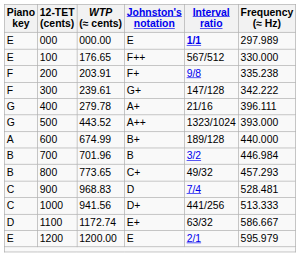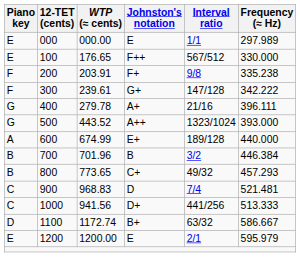000 | Interval ratio: bold -> normal
600 | Johnston's notation: B+ -> E+
700 | Frequency (≈ Hz): 446.984 -> 446.384
900 | Frequency (≈ Hz): 528.481 -> 521.481
1100 | Johnston's notation: E+ -> B+
